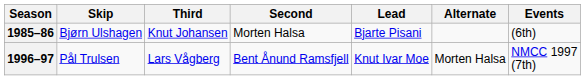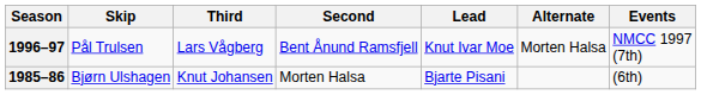rows swapped: 1985–86 <-> 1996–97
